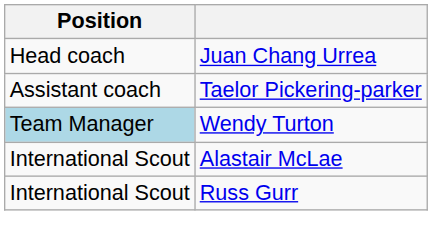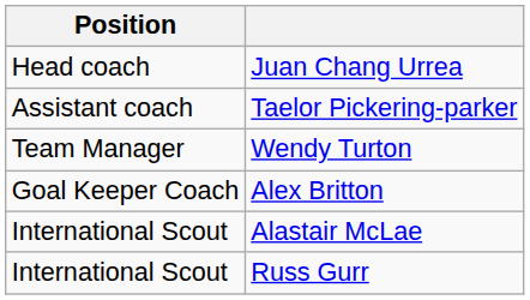Wendy Turton | Position: lightblue background -> no background
+ row: Goal Keeper Coach | Alex Britton
